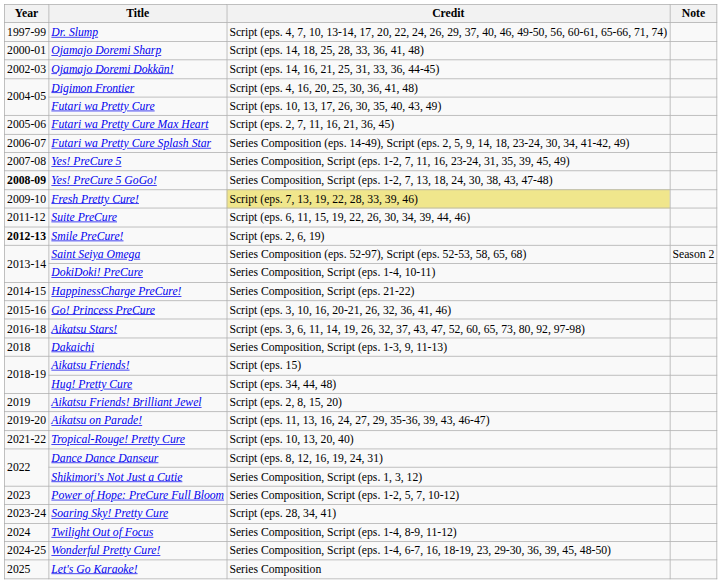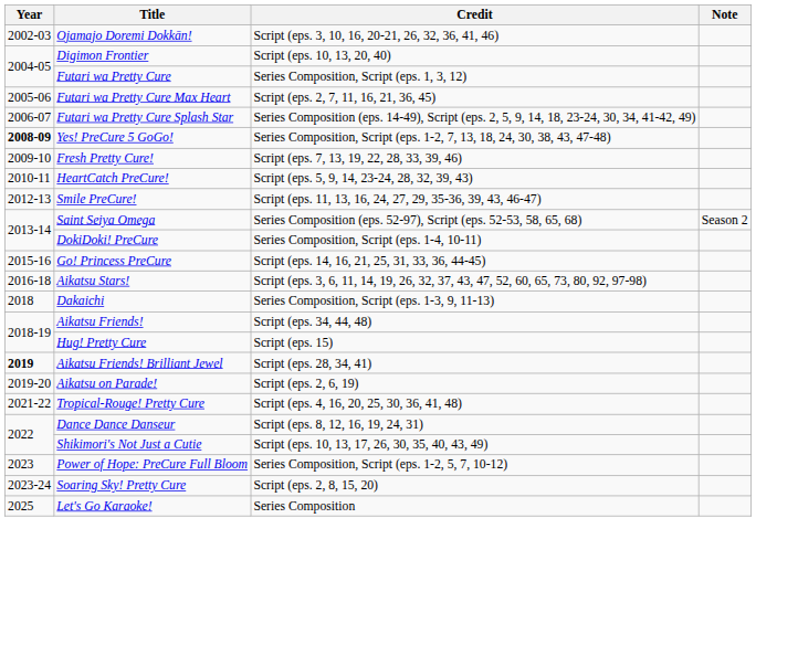- row: 1997-99 | Dr. Slump | Script (eps. 4, 7, 10, 13-14, 17, 20, 22, 24, 26, 29, 37, 40, 46, 49-50, 56, 60-61, 65-66, 71, 74)
- row: 2000-01 | Ojamajo Doremi Sharp | Script (eps. 14, 18, 25, 28, 33, 36, 41, 48)
Ojamajo Doremi Dokkān! | Credit: Script (eps. 14, 16, 21, 25, 31, 33, 36, 44-45) -> Script (eps. 3, 10, 16, 20-21, 26, 32, 36, 41, 46)
Digimon Frontier | Credit: Script (eps. 4, 16, 20, 25, 30, 36, 41, 48) -> Script (eps. 10, 13, 20, 40)
Futari wa Pretty Cure | Credit: Script (eps. 10, 13, 17, 26, 30, 35, 40, 43, 49) -> Series Composition, Script (eps. 1, 3, 12)
- row: 2007-08 | Yes! PreCure 5 | Series Composition, Script (eps. 1-2, 7, 11, 16, 23-24, 31, 35, 39, 45, 49)
Fresh Pretty Cure! | Credit: khaki background -> no background
+ row: 2010-11 | HeartCatch PreCure! | Script (eps. 5, 9, 14, 23-24, 28, 32, 39, 43)
- row: 2011-12 | Suite PreCure | Script (eps. 6, 11, 15, 19, 22, 26, 30, 34, 39, 44, 46)
Smile PreCure! | Year: bold -> normal
Smile PreCure! | Credit: Script (eps. 2, 6, 19) -> Script (eps. 11, 13, 16, 24, 27, 29, 35-36, 39, 43, 46-47)
- row: 2014-15 | HappinessCharge PreCure! | Series Composition, Script (eps. 21-22)
Go! Princess PreCure | Credit: Script (eps. 3, 10, 16, 20-21, 26, 32, 36, 41, 46) -> Script (eps. 14, 16, 21, 25, 31, 33, 36, 44-45)
Aikatsu Friends! | Credit: Script (eps. 15) -> Script (eps. 34, 44, 48)
Hug! Pretty Cure | Credit: Script (eps. 34, 44, 48) -> Script (eps. 15)
Aikatsu Friends! Brilliant Jewel | Year: normal -> bold
Aikatsu Friends! Brilliant Jewel | Credit: Script (eps. 2, 8, 15, 20) -> Script (eps. 28, 34, 41)
Aikatsu on Parade! | Credit: Script (eps. 11, 13, 16, 24, 27, 29, 35-36, 39, 43, 46-47) -> Script (eps. 2, 6, 19)
Tropical-Rouge! Pretty Cure | Credit: Script (eps. 10, 13, 20, 40) -> Script (eps. 4, 16, 20, 25, 30, 36, 41, 48)
Shikimori's Not Just a Cutie | Credit: Series Composition, Script (eps. 1, 3, 12) -> Script (eps. 10, 13, 17, 26, 30, 35, 40, 43, 49)
Soaring Sky! Pretty Cure | Credit: Script (eps. 28, 34, 41) -> Script (eps. 2, 8, 15, 20)
- row: 2024 | Twilight Out of Focus | Series Composition, Script (eps. 1-4, 8-9, 11-12)
- row: 2024-25 | Wonderful Pretty Cure! | Series Composition, Script (eps. 1-4, 6-7, 16, 18-19, 23, 29-30, 36, 39, 45, 48-50)
